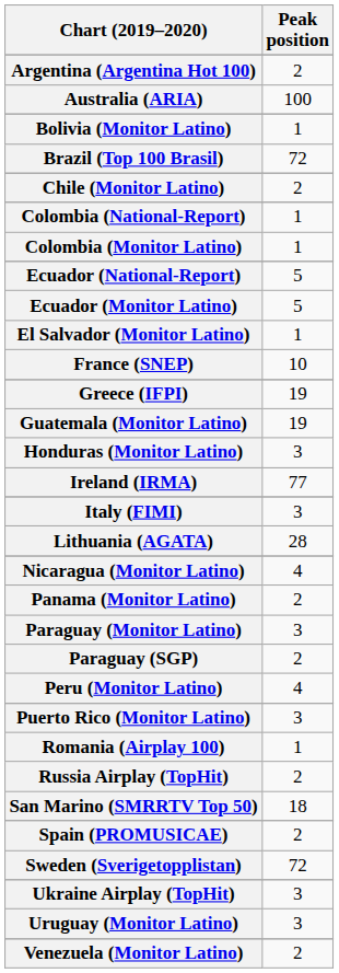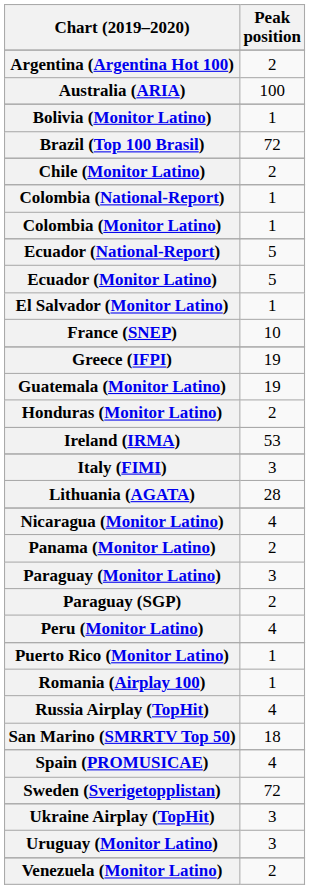Honduras (Monitor Latino) | Peak position: 3 -> 2
Ireland (IRMA) | Peak position: 77 -> 53
Puerto Rico (Monitor Latino) | Peak position: 3 -> 1
Russia Airplay (TopHit) | Peak position: 2 -> 4
Spain (PROMUSICAE) | Peak position: 2 -> 4
